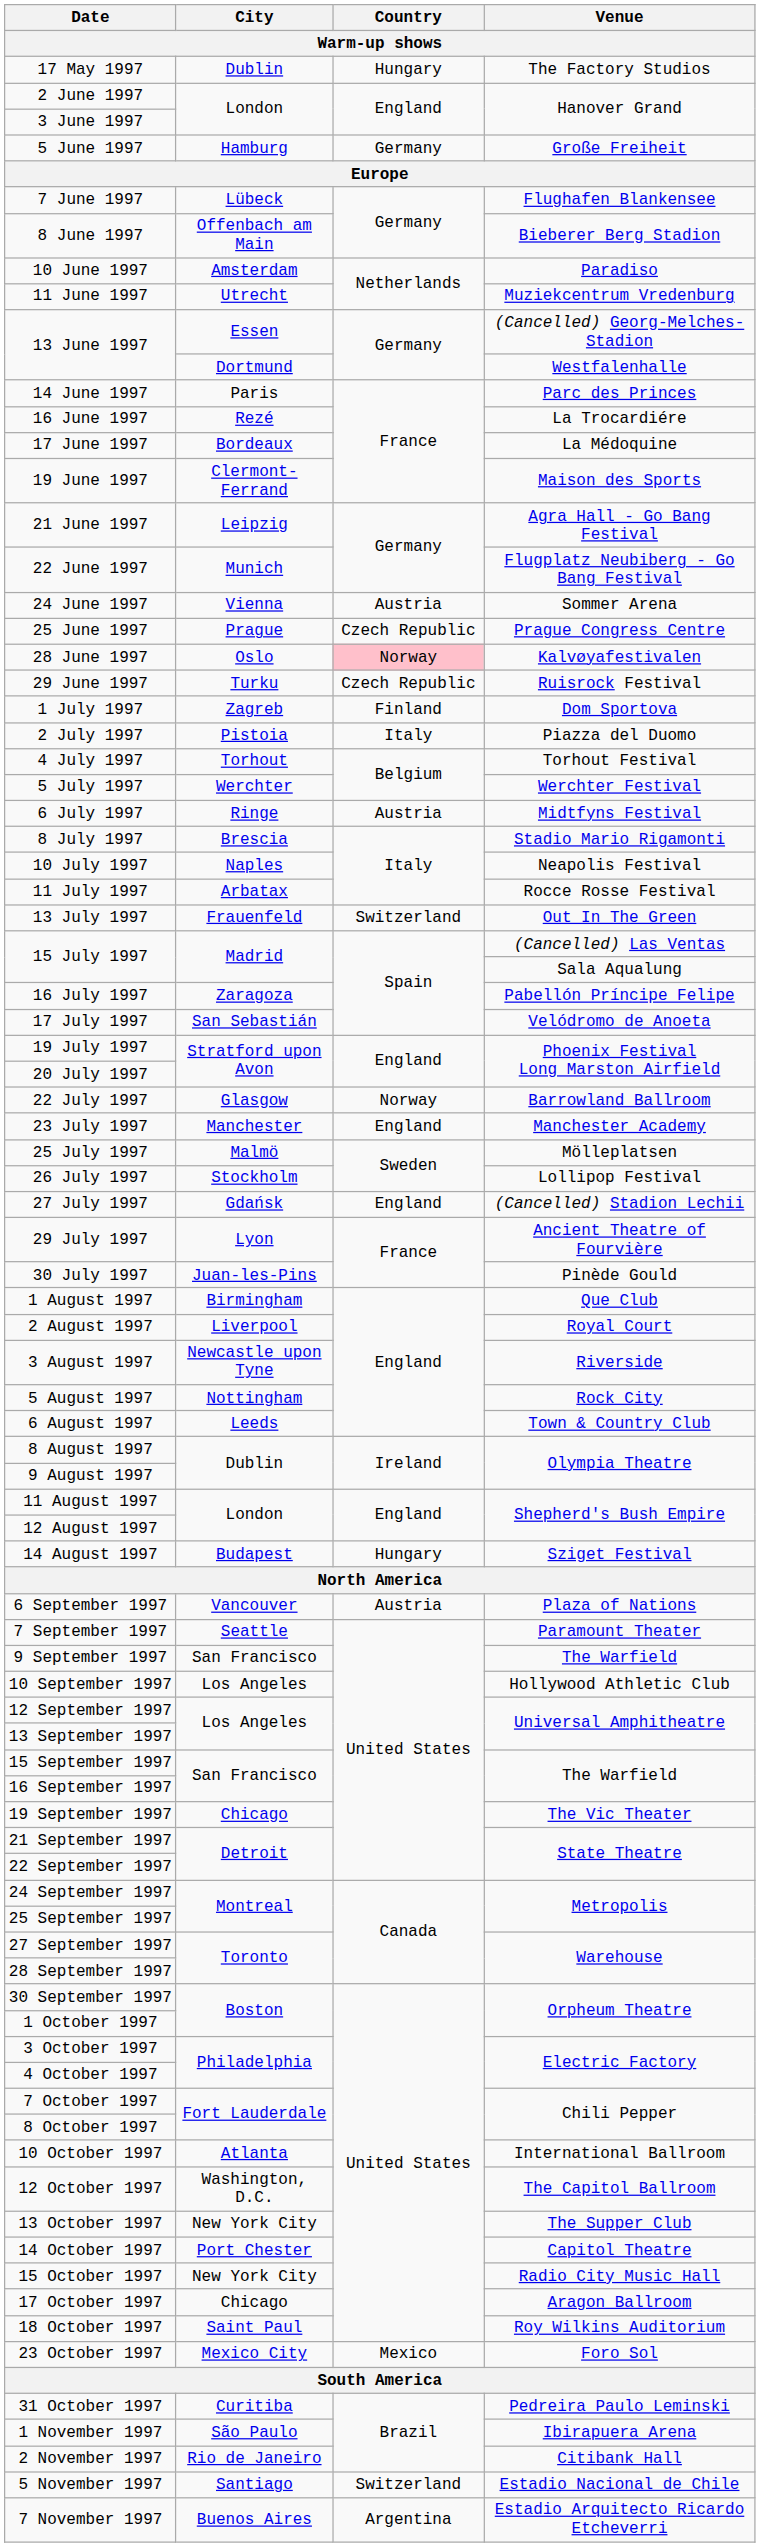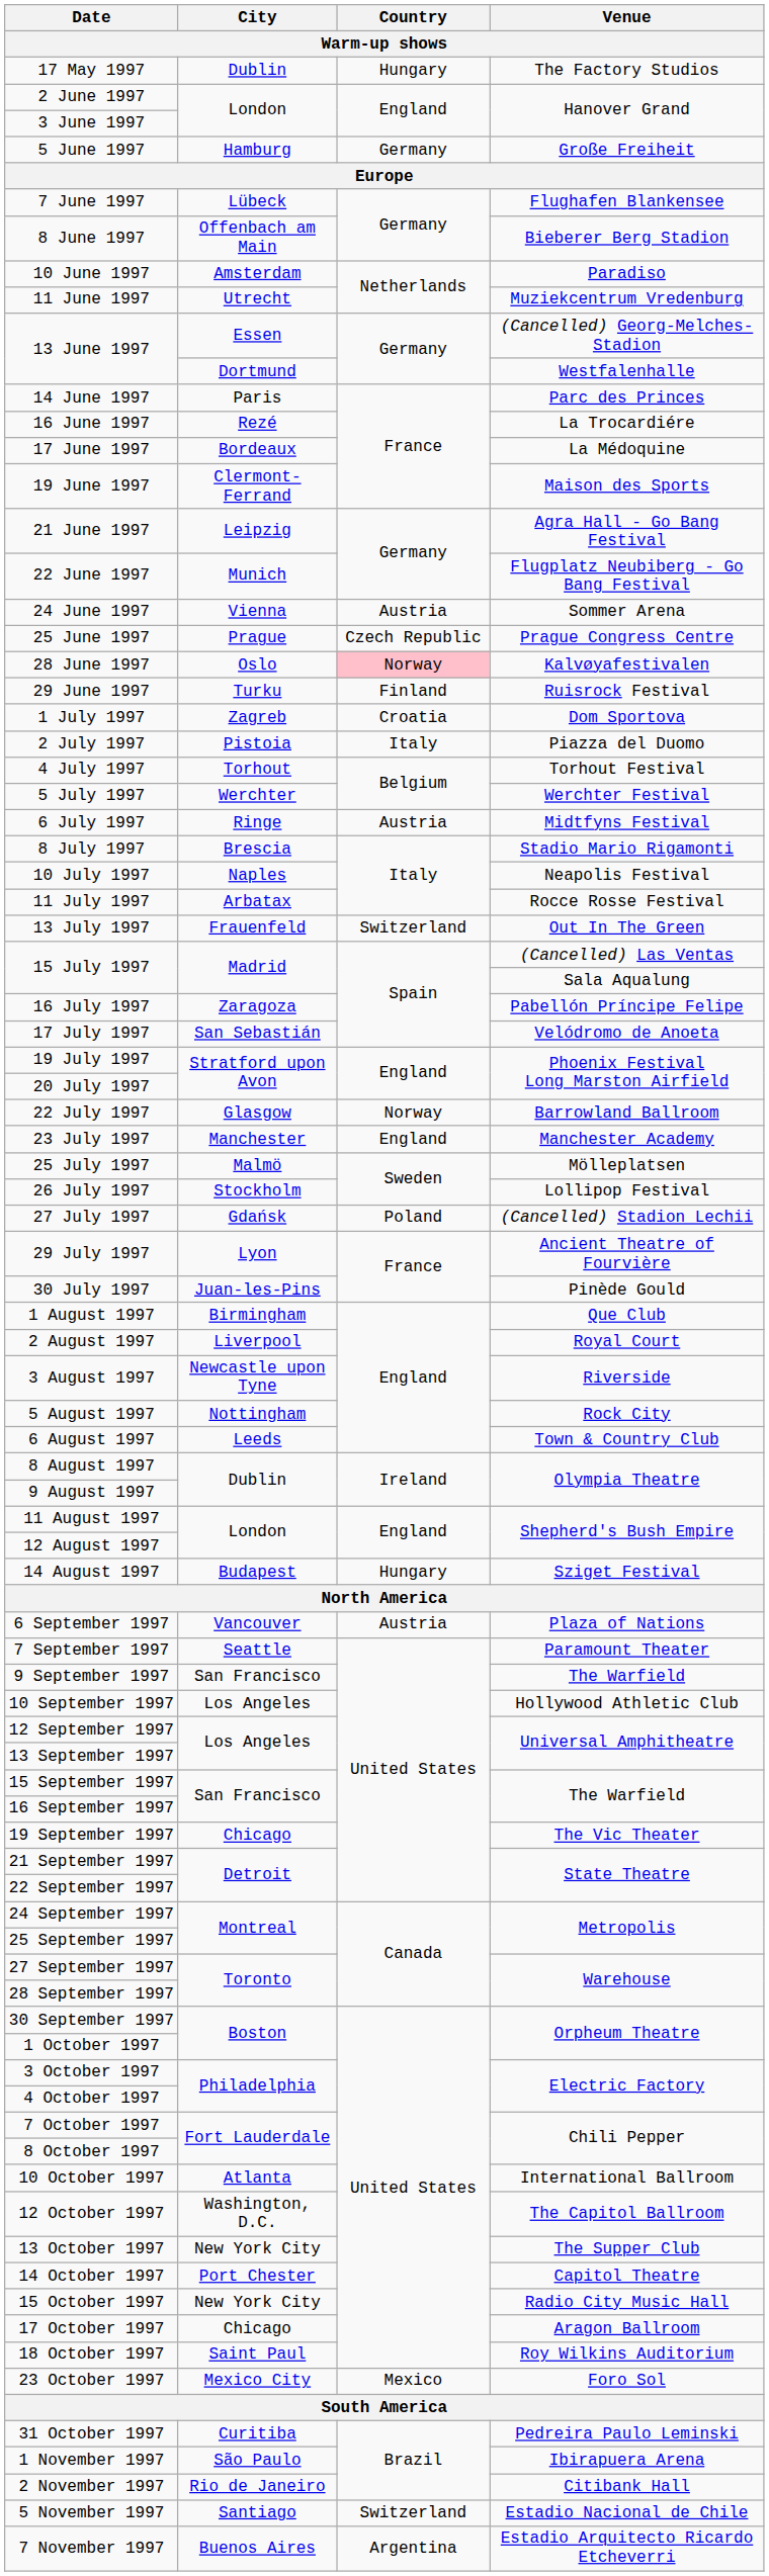29 June 1997 | Country: Czech Republic -> Finland
1 July 1997 | Country: Finland -> Croatia
27 July 1997 | Country: England -> Poland
